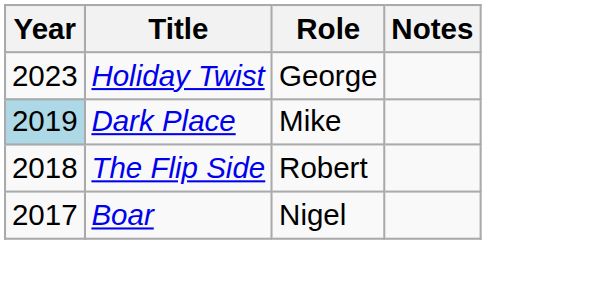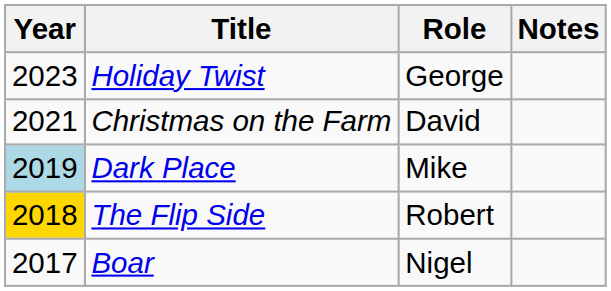+ row: 2021 | Christmas on the Farm | David
The Flip Side | Year: no background -> gold background
